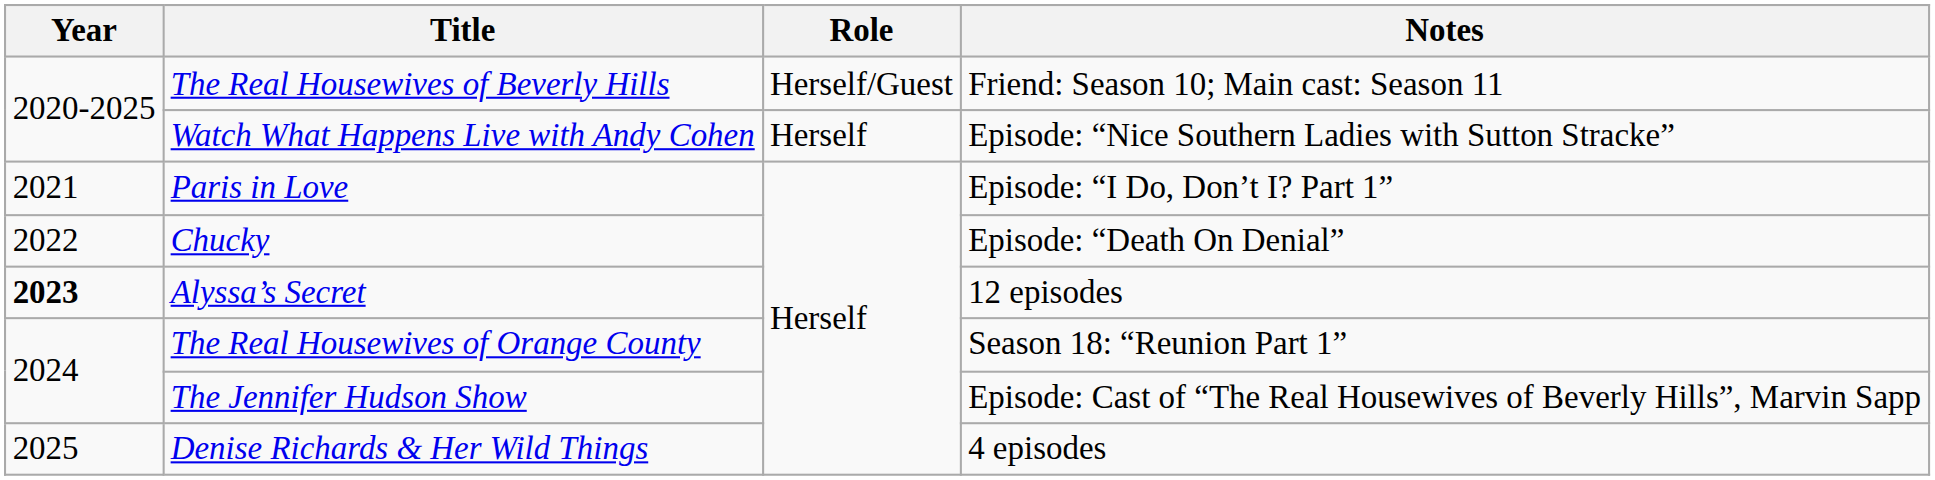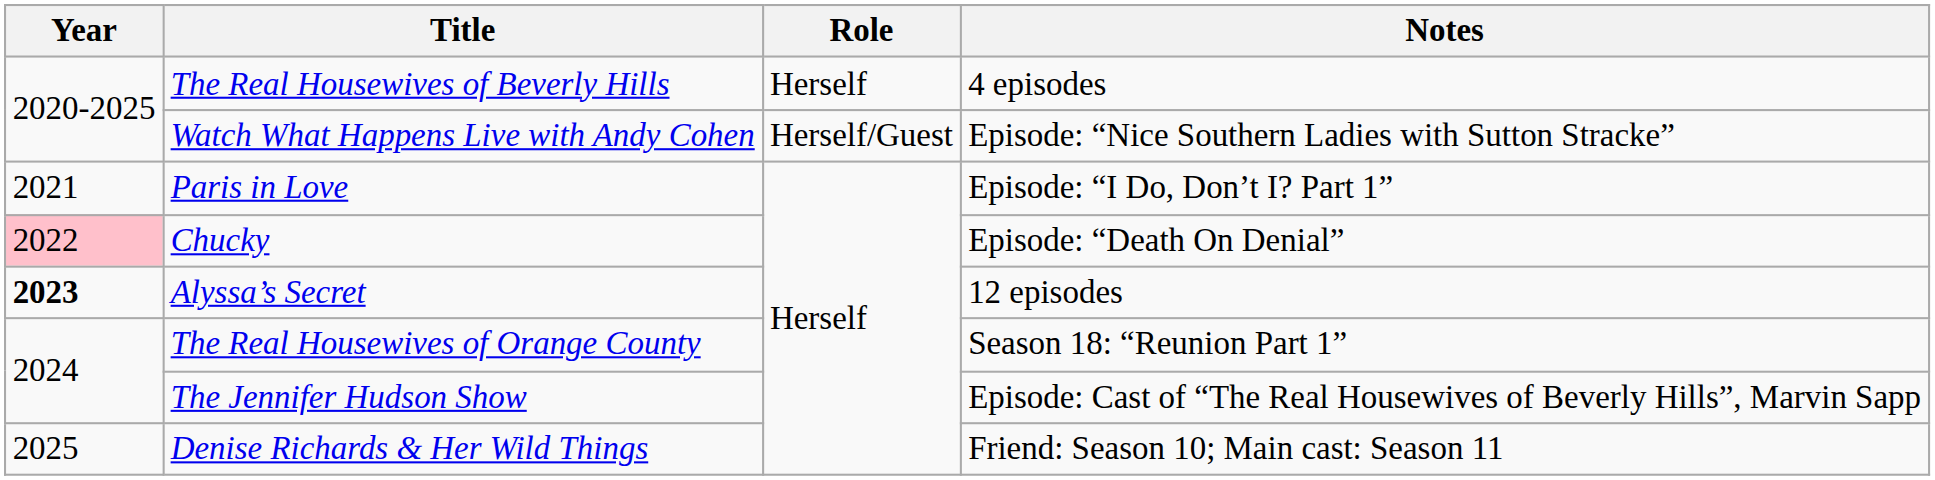The Real Housewives of Beverly Hills | Role: Herself/Guest -> Herself
The Real Housewives of Beverly Hills | Notes: Friend: Season 10; Main cast: Season 11 -> 4 episodes
Watch What Happens Live with Andy Cohen | Role: Herself -> Herself/Guest
Chucky | Year: no background -> pink background
Denise Richards & Her Wild Things | Notes: 4 episodes -> Friend: Season 10; Main cast: Season 11
